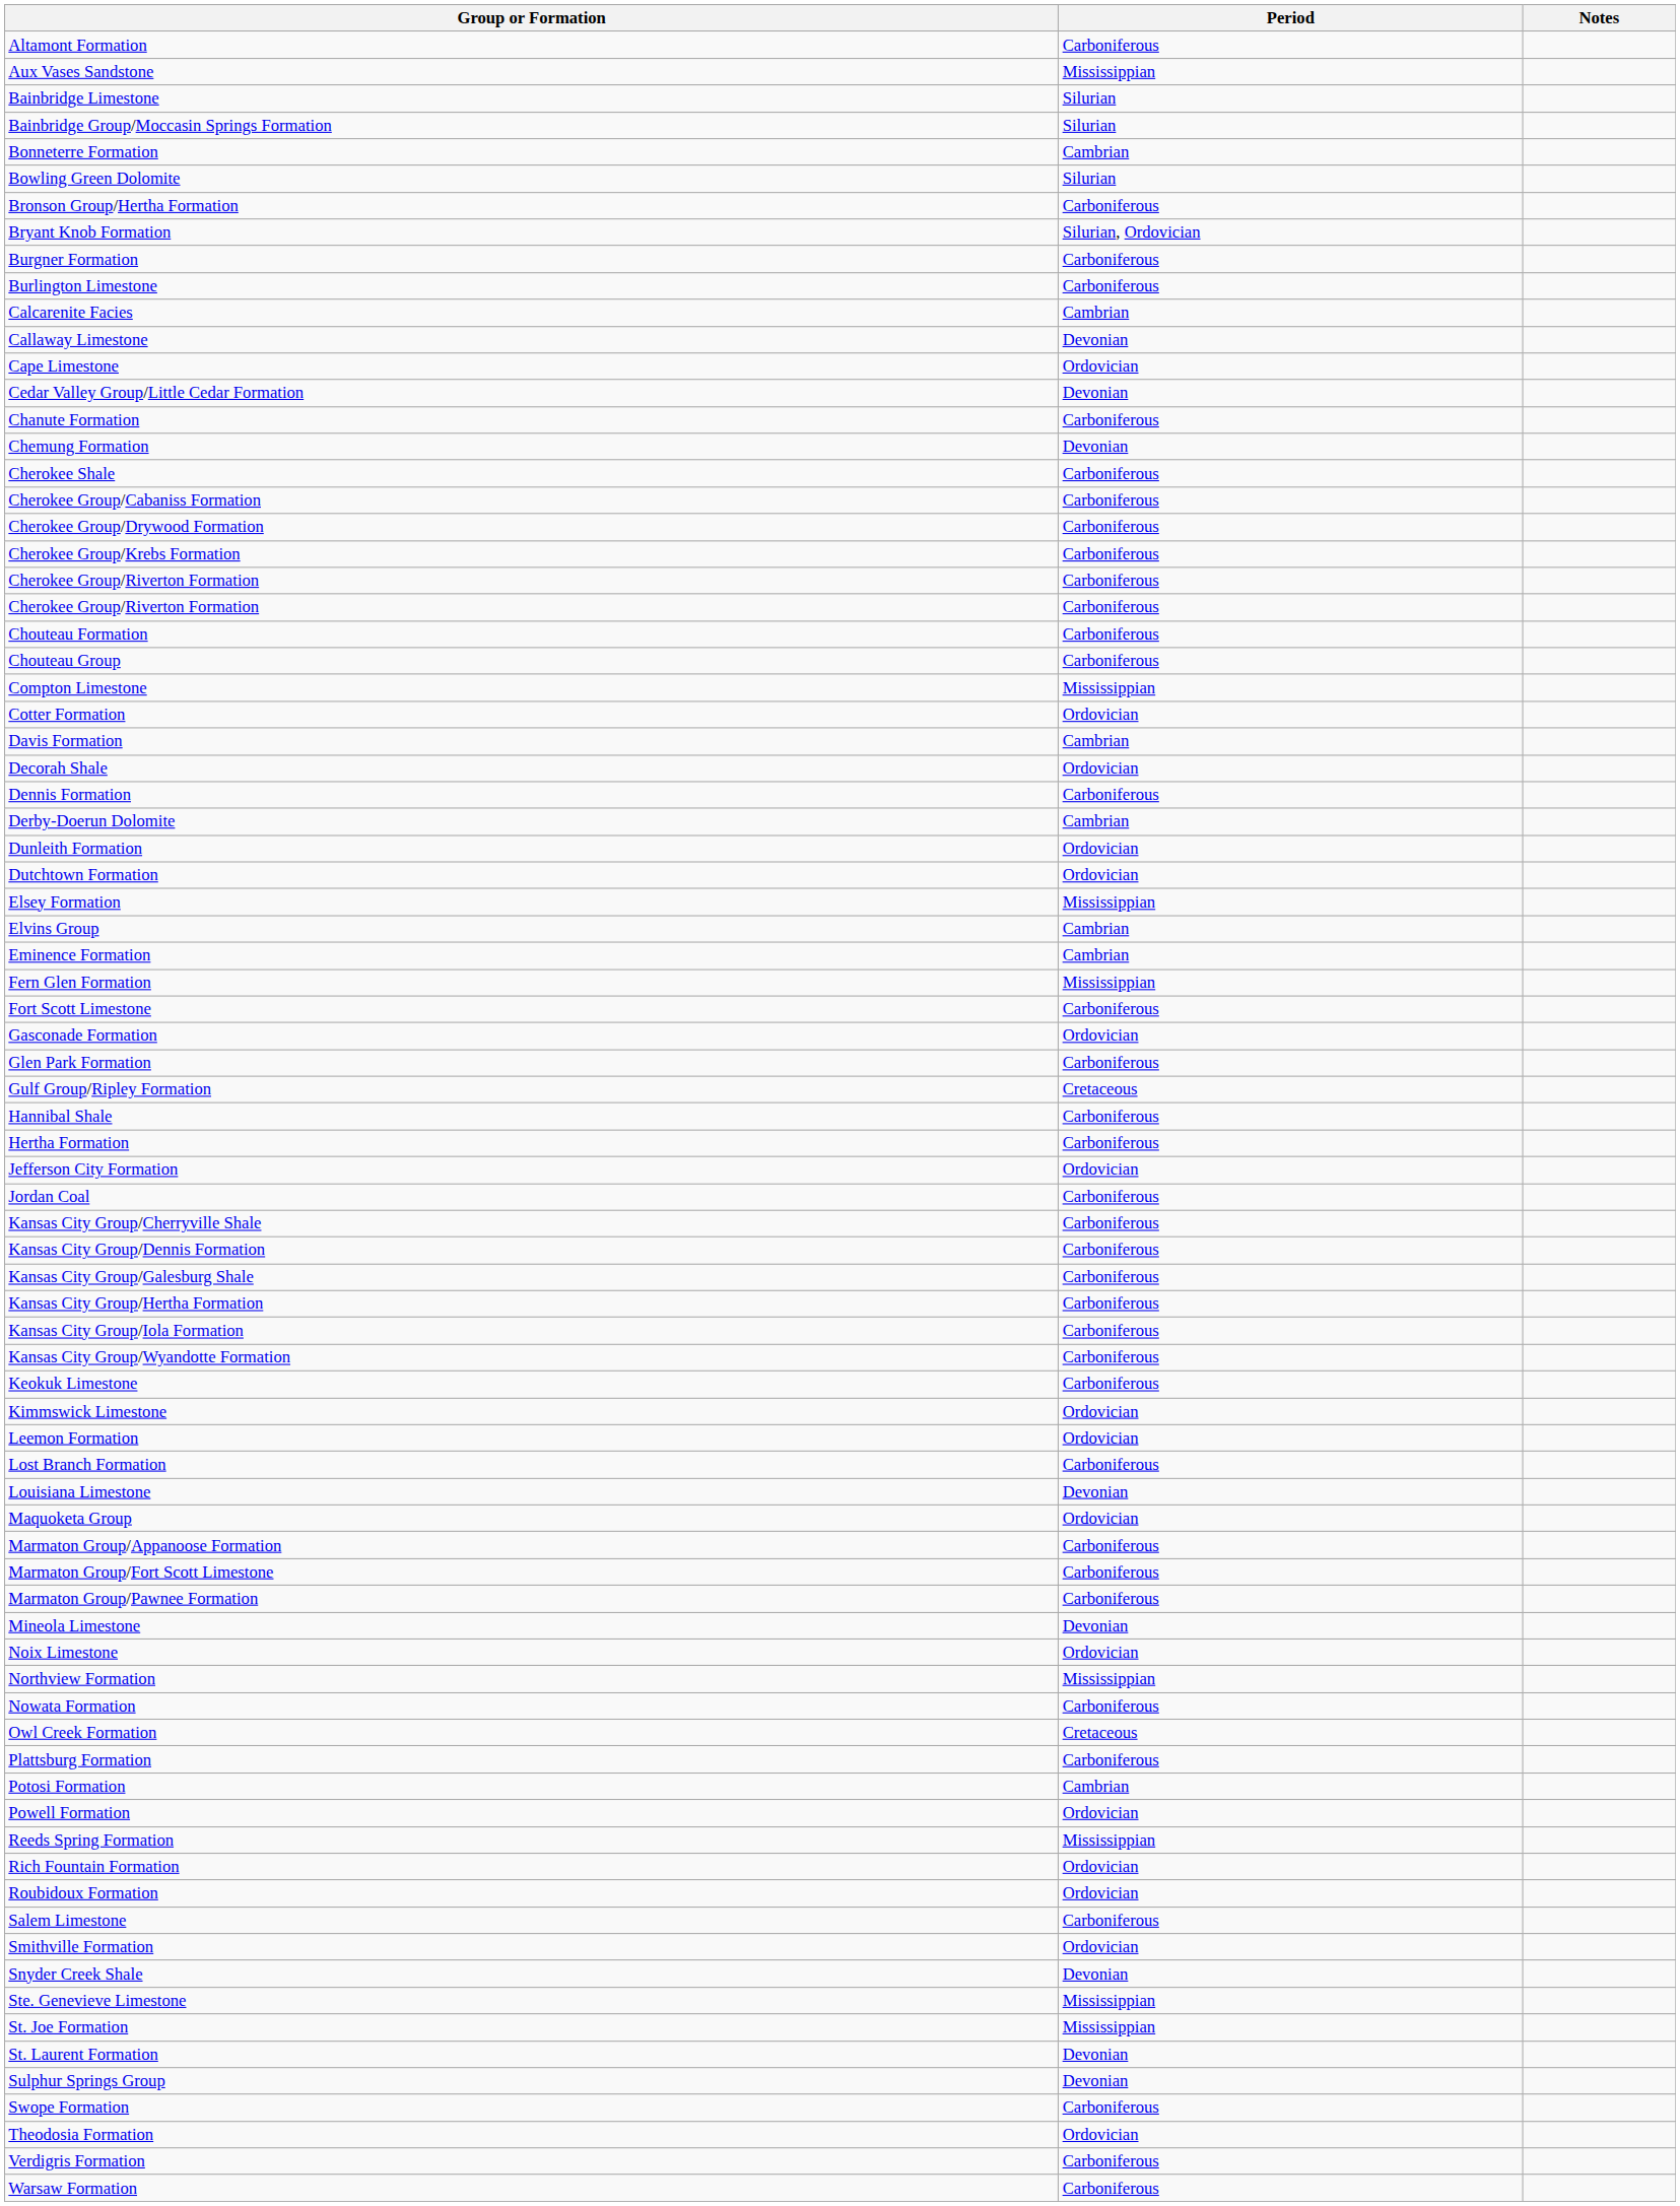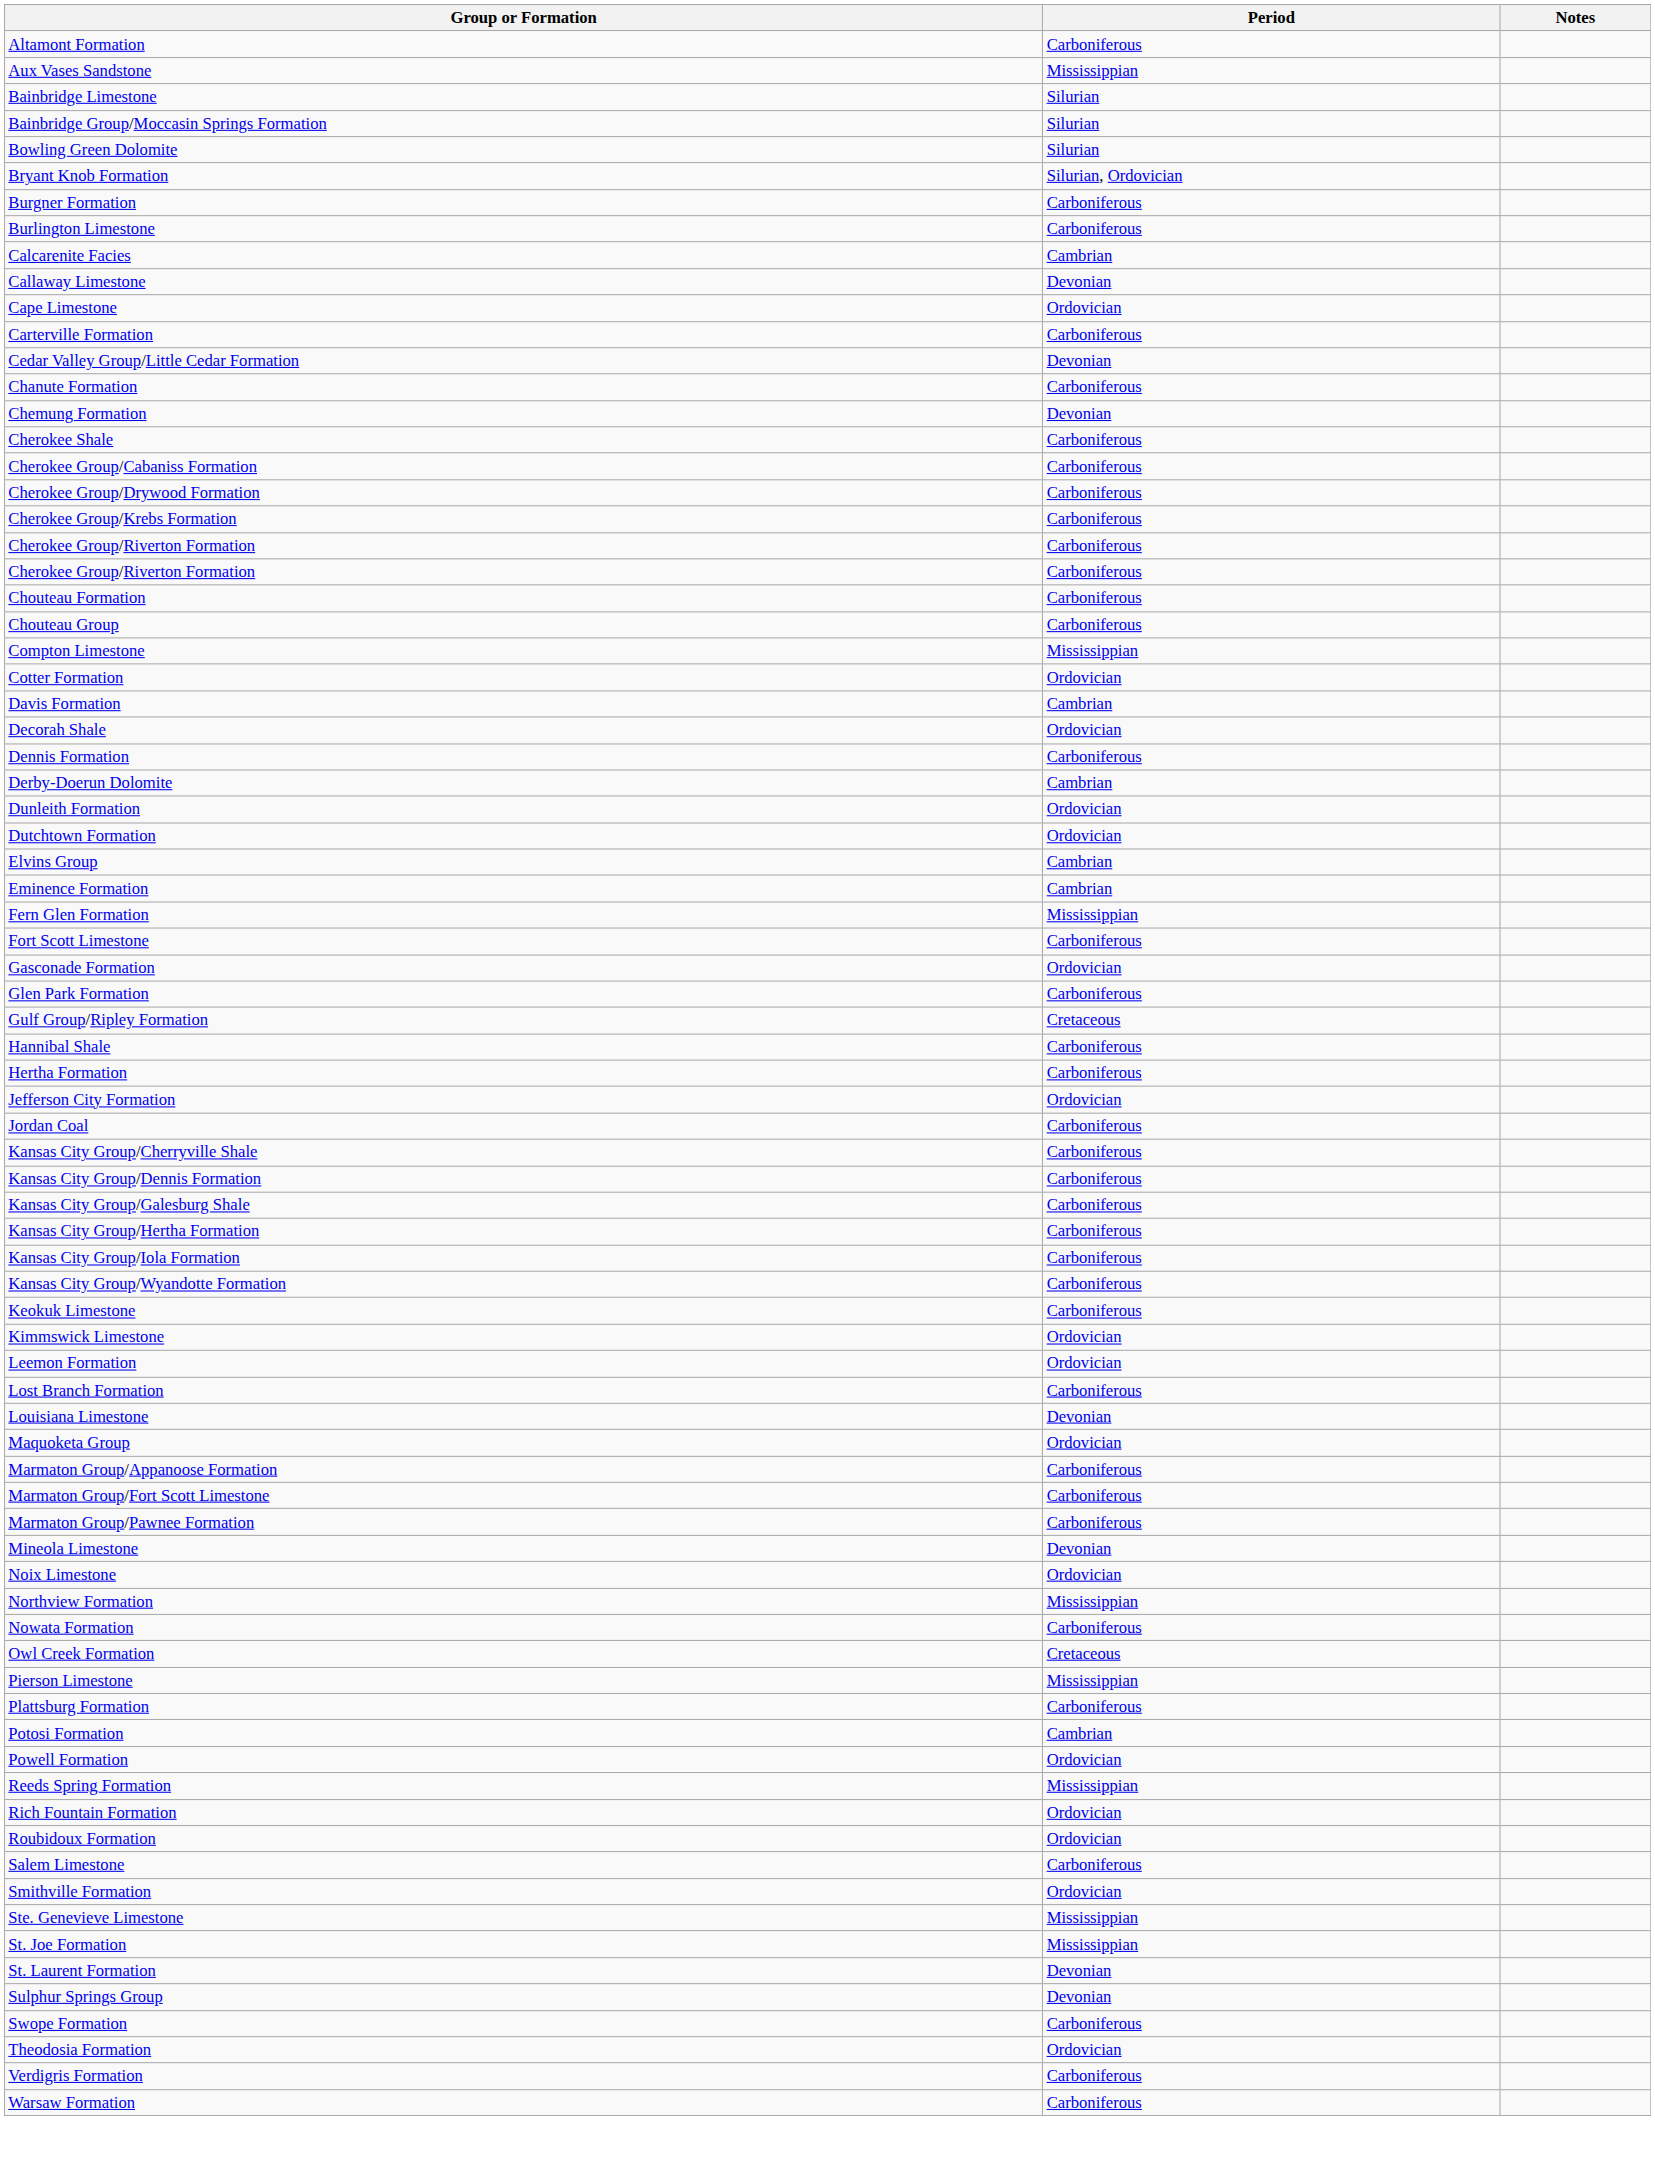- row: Bonneterre Formation | Cambrian
- row: Bronson Group/Hertha Formation | Carboniferous
+ row: Carterville Formation | Carboniferous
- row: Elsey Formation | Mississippian
+ row: Pierson Limestone | Mississippian
- row: Snyder Creek Shale | Devonian
